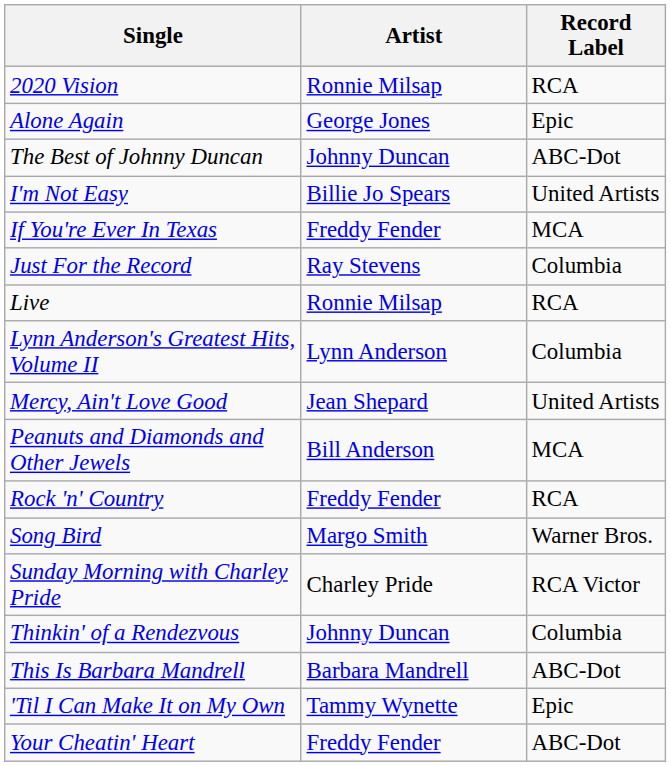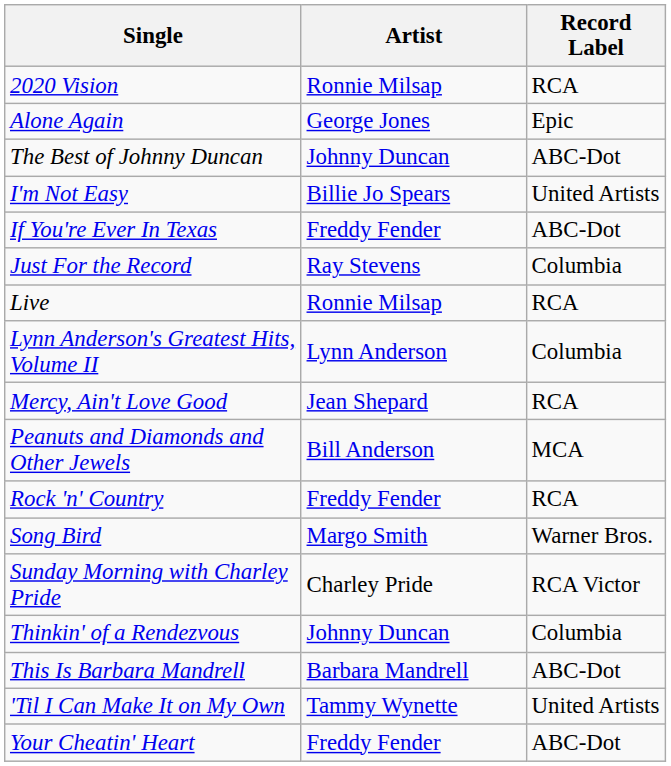If You're Ever In Texas | Record Label: MCA -> ABC-Dot
Mercy, Ain't Love Good | Record Label: United Artists -> RCA
'Til I Can Make It on My Own | Record Label: Epic -> United Artists
